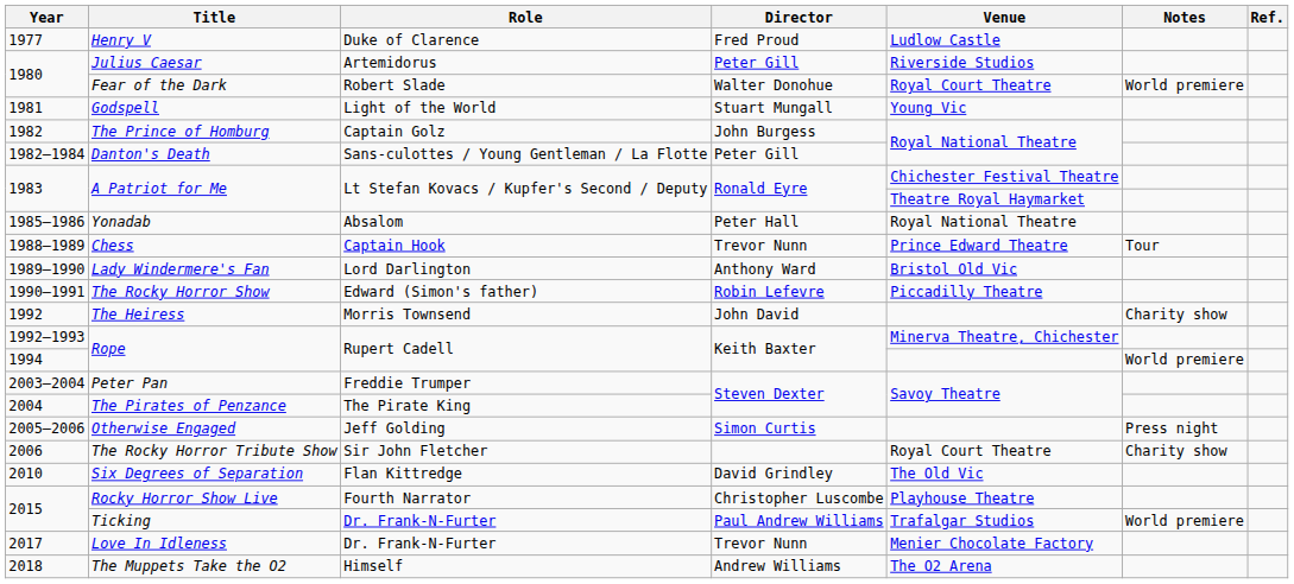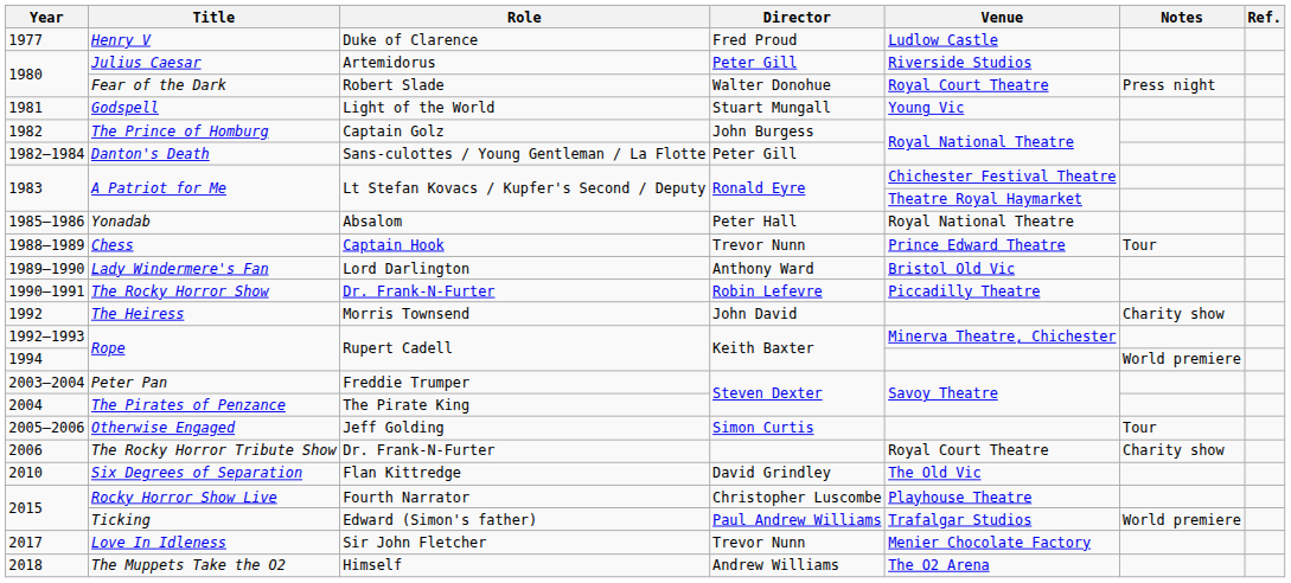Fear of the Dark | Notes: World premiere -> Press night
The Rocky Horror Show | Role: Edward (Simon's father) -> Dr. Frank-N-Furter
Otherwise Engaged | Notes: Press night -> Tour
The Rocky Horror Tribute Show | Role: Sir John Fletcher -> Dr. Frank-N-Furter
Ticking | Role: Dr. Frank-N-Furter -> Edward (Simon's father)
Love In Idleness | Role: Dr. Frank-N-Furter -> Sir John Fletcher
